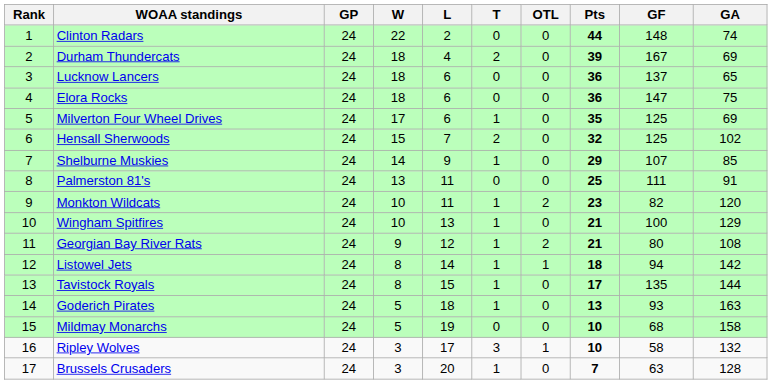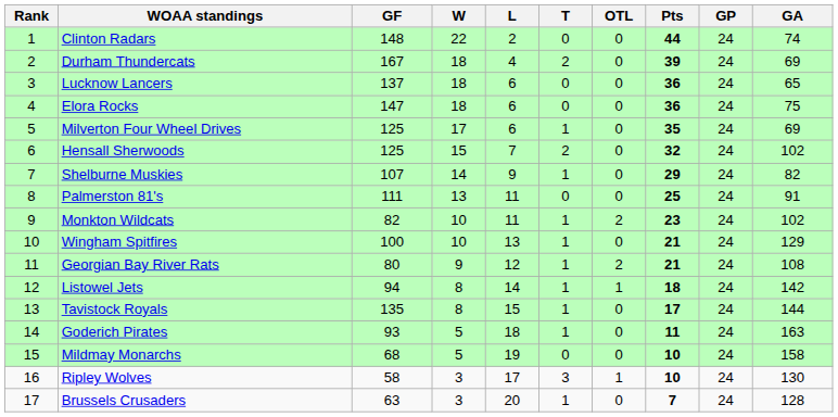columns swapped: GP <-> GF
Shelburne Muskies | GA: 85 -> 82
Monkton Wildcats | GA: 120 -> 102
Goderich Pirates | Pts: 13 -> 11
Ripley Wolves | GA: 132 -> 130
